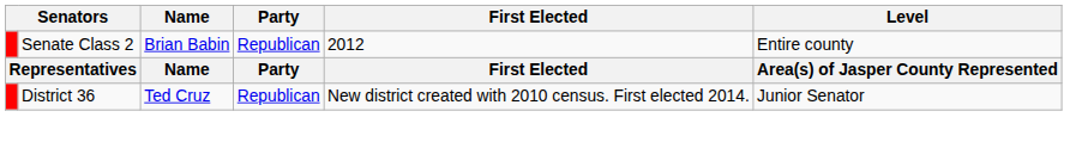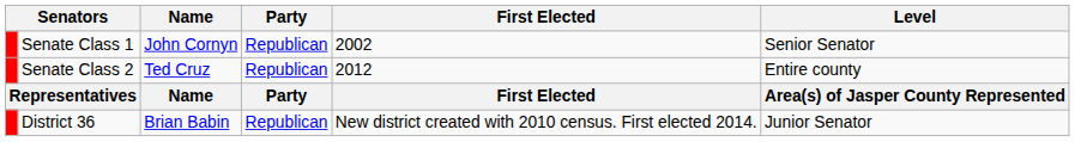+ row: Senate Class 1 | John Cornyn | Republican | 2002 | Senior Senator
Senate Class 2 | Name: Brian Babin -> Ted Cruz
District 36 | Name: Ted Cruz -> Brian Babin
